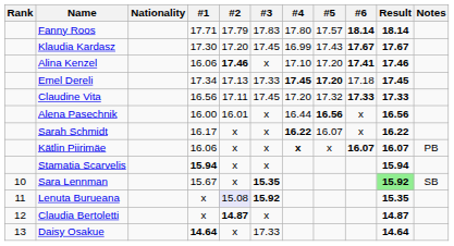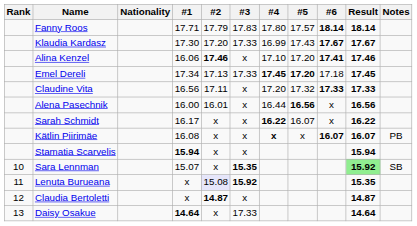Klaudia Kardasz | #3: 17.45 -> 17.33
Claudine Vita | #3: 17.45 -> x
Kätlin Piirimäe | #1: 16.06 -> 16.08
Sara Lennman | #1: 15.67 -> 15.07
